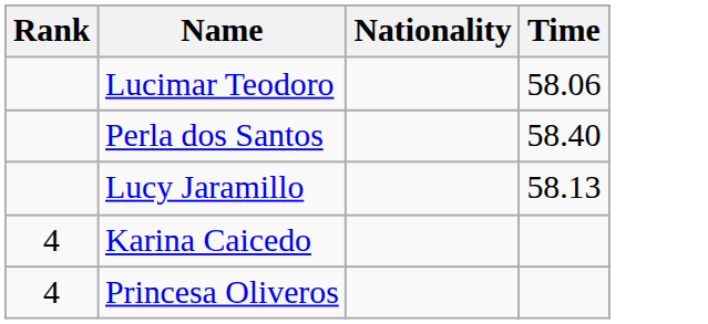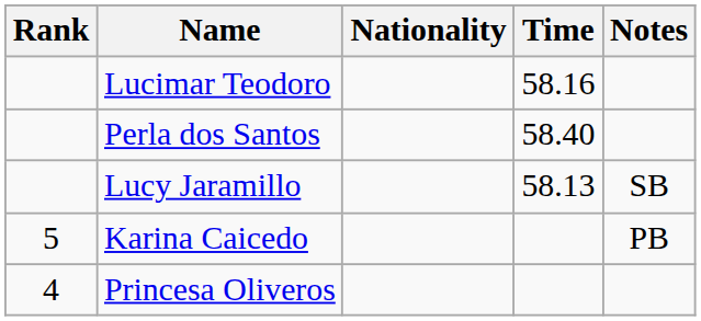+ column: Notes | SB | PB
Lucimar Teodoro | Time: 58.06 -> 58.16
Karina Caicedo | Rank: 4 -> 5
